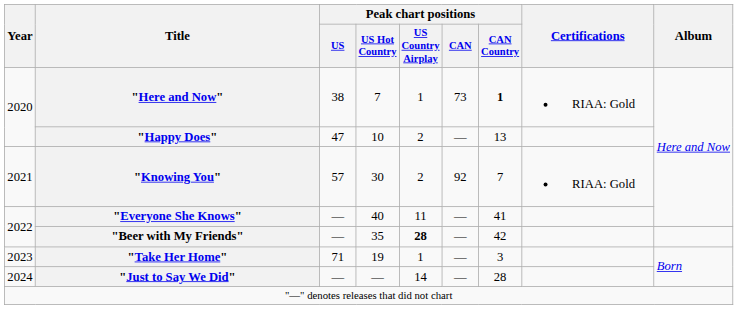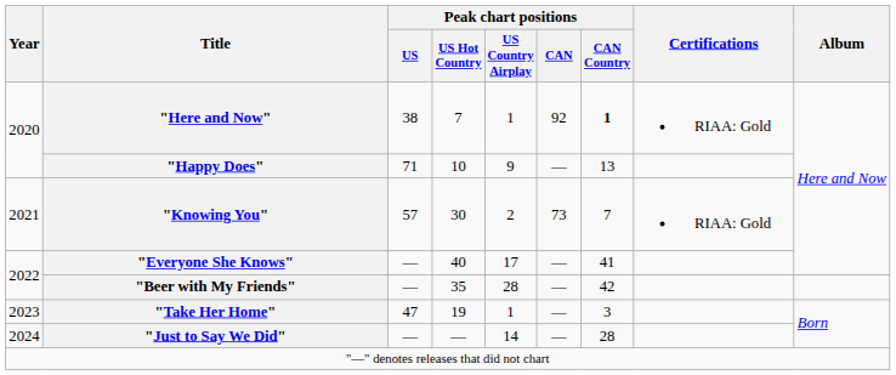"Here and Now" | Peak chart positions / CAN: 73 -> 92
"Happy Does" | Peak chart positions / US: 47 -> 71
"Happy Does" | Peak chart positions / US Country Airplay: 2 -> 9
"Knowing You" | Peak chart positions / CAN: 92 -> 73
"Everyone She Knows" | Peak chart positions / US Country Airplay: 11 -> 17
"Beer with My Friends" | Peak chart positions / US Country Airplay: bold -> normal
"Take Her Home" | Peak chart positions / US: 71 -> 47
